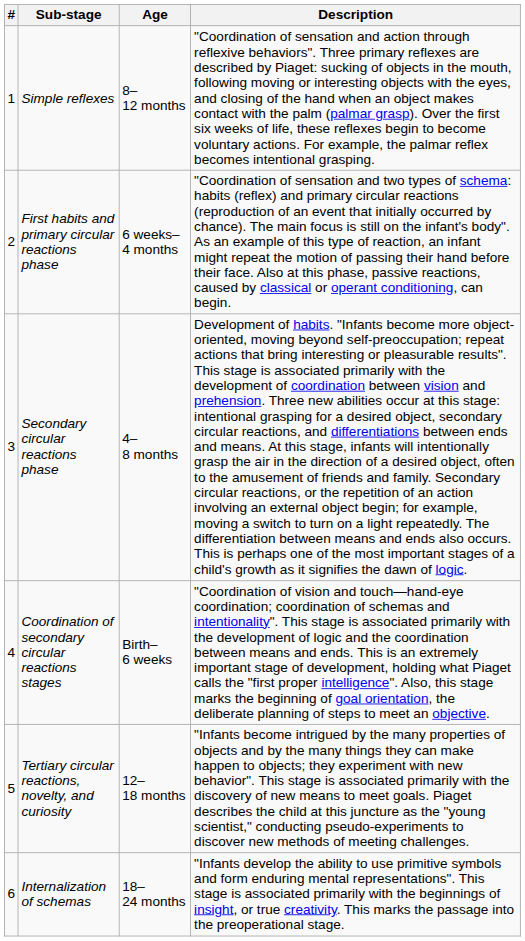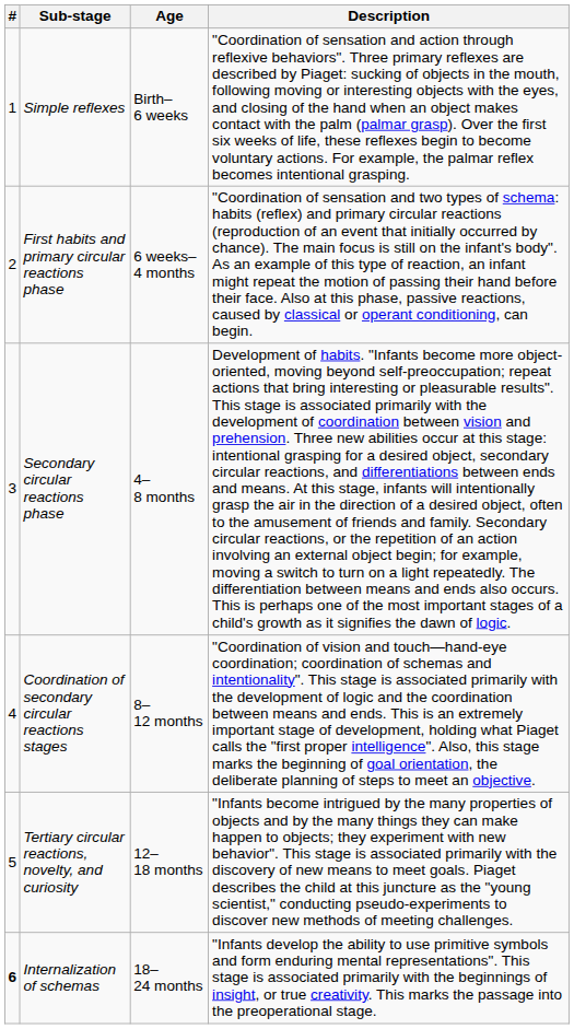Simple reflexes | Age: 8–12 months -> Birth–6 weeks
Coordination of secondary circular reactions stages | Age: Birth–6 weeks -> 8–12 months
Internalization of schemas | #: normal -> bold
